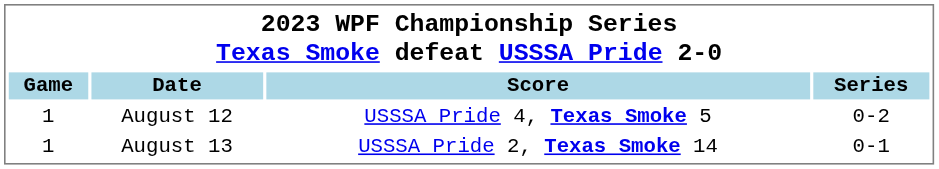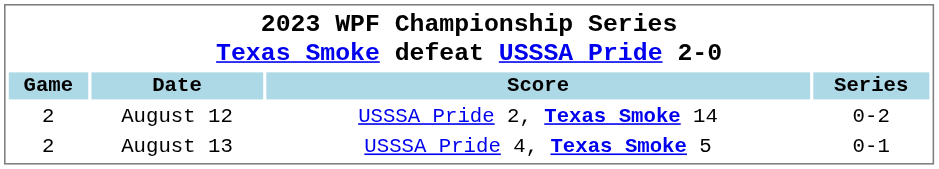August 12 | Game: 1 -> 2
August 12 | Score: USSSA Pride 4, Texas Smoke 5 -> USSSA Pride 2, Texas Smoke 14
August 13 | Game: 1 -> 2
August 13 | Score: USSSA Pride 2, Texas Smoke 14 -> USSSA Pride 4, Texas Smoke 5
